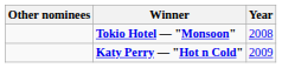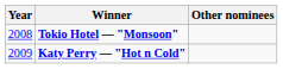columns swapped: Year <-> Other nominees
